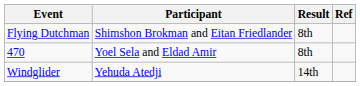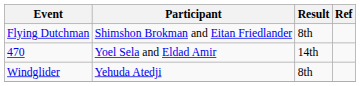470 | Result: 8th -> 14th
Windglider | Result: 14th -> 8th
